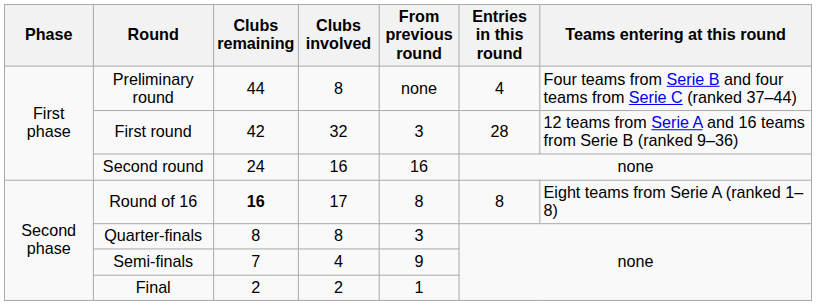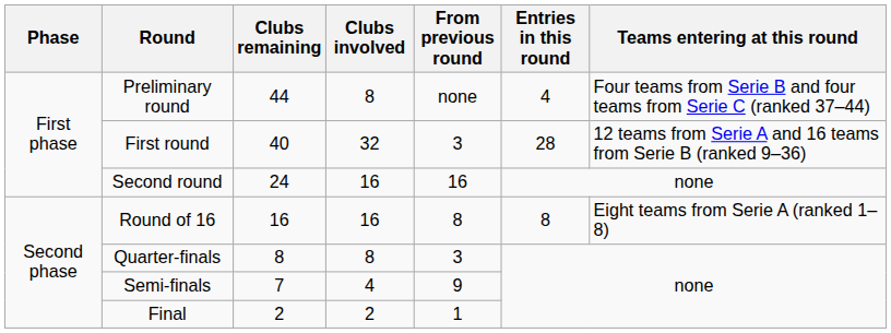First round | Clubs remaining: 42 -> 40
Round of 16 | Clubs remaining: bold -> normal
Round of 16 | Clubs involved: 17 -> 16
